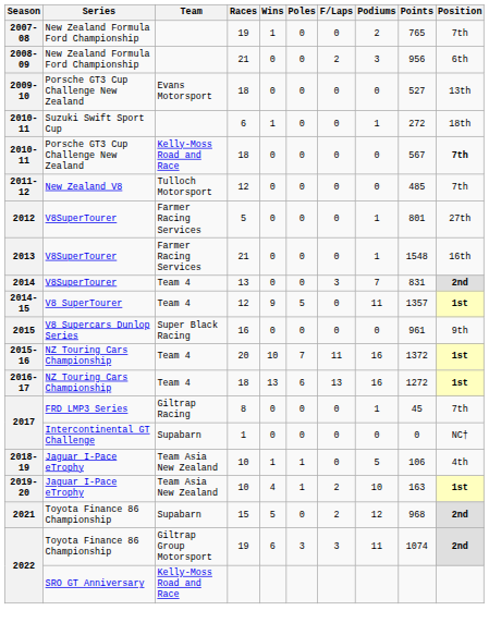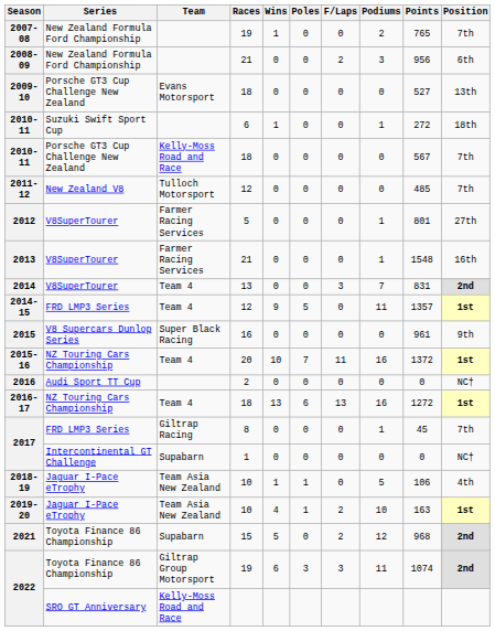2010-11 / 18 | Position: bold -> normal
2014-15 | Series: V8 SuperTourer -> FRD LMP3 Series
+ row: 2016 | Audi Sport TT Cup | 2 | 0 | 0 | 0 | 0 | 0 | NC†
